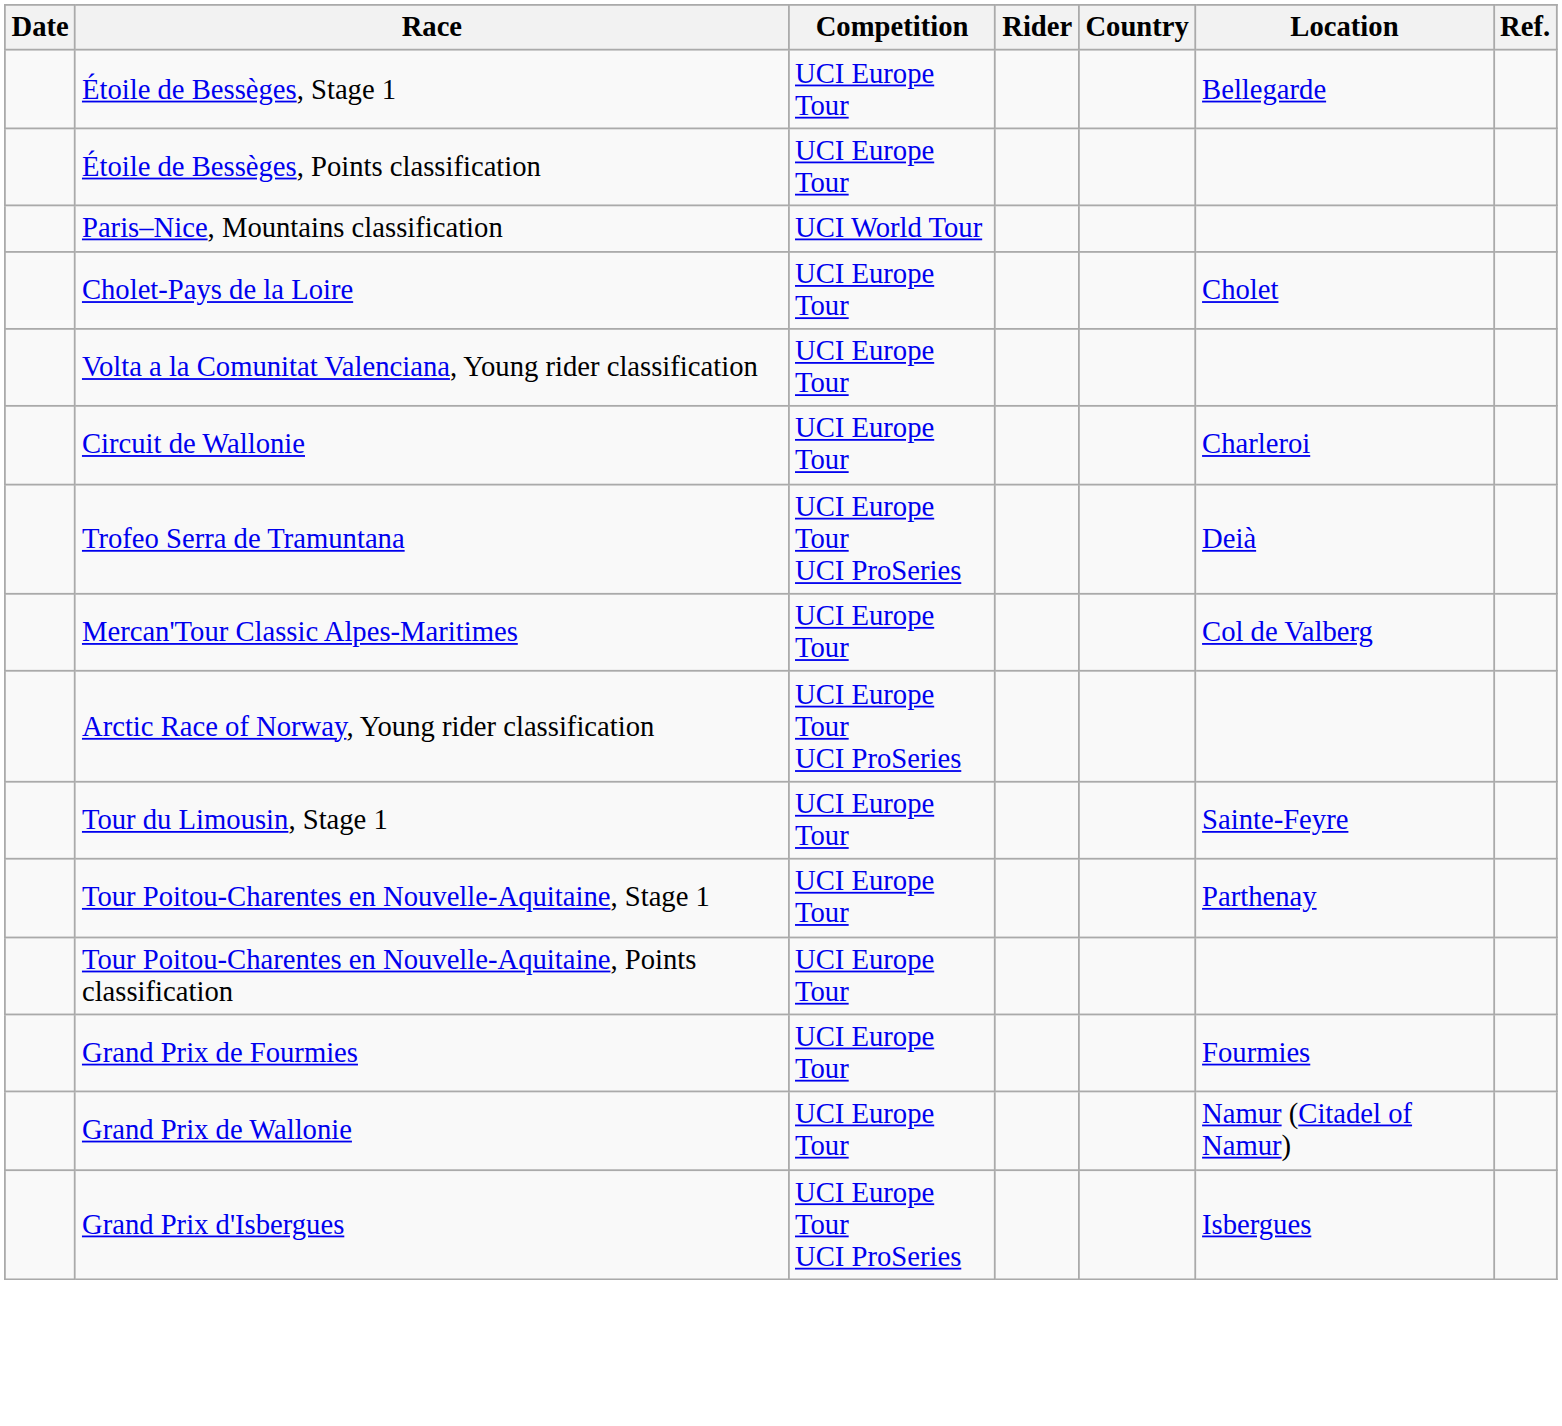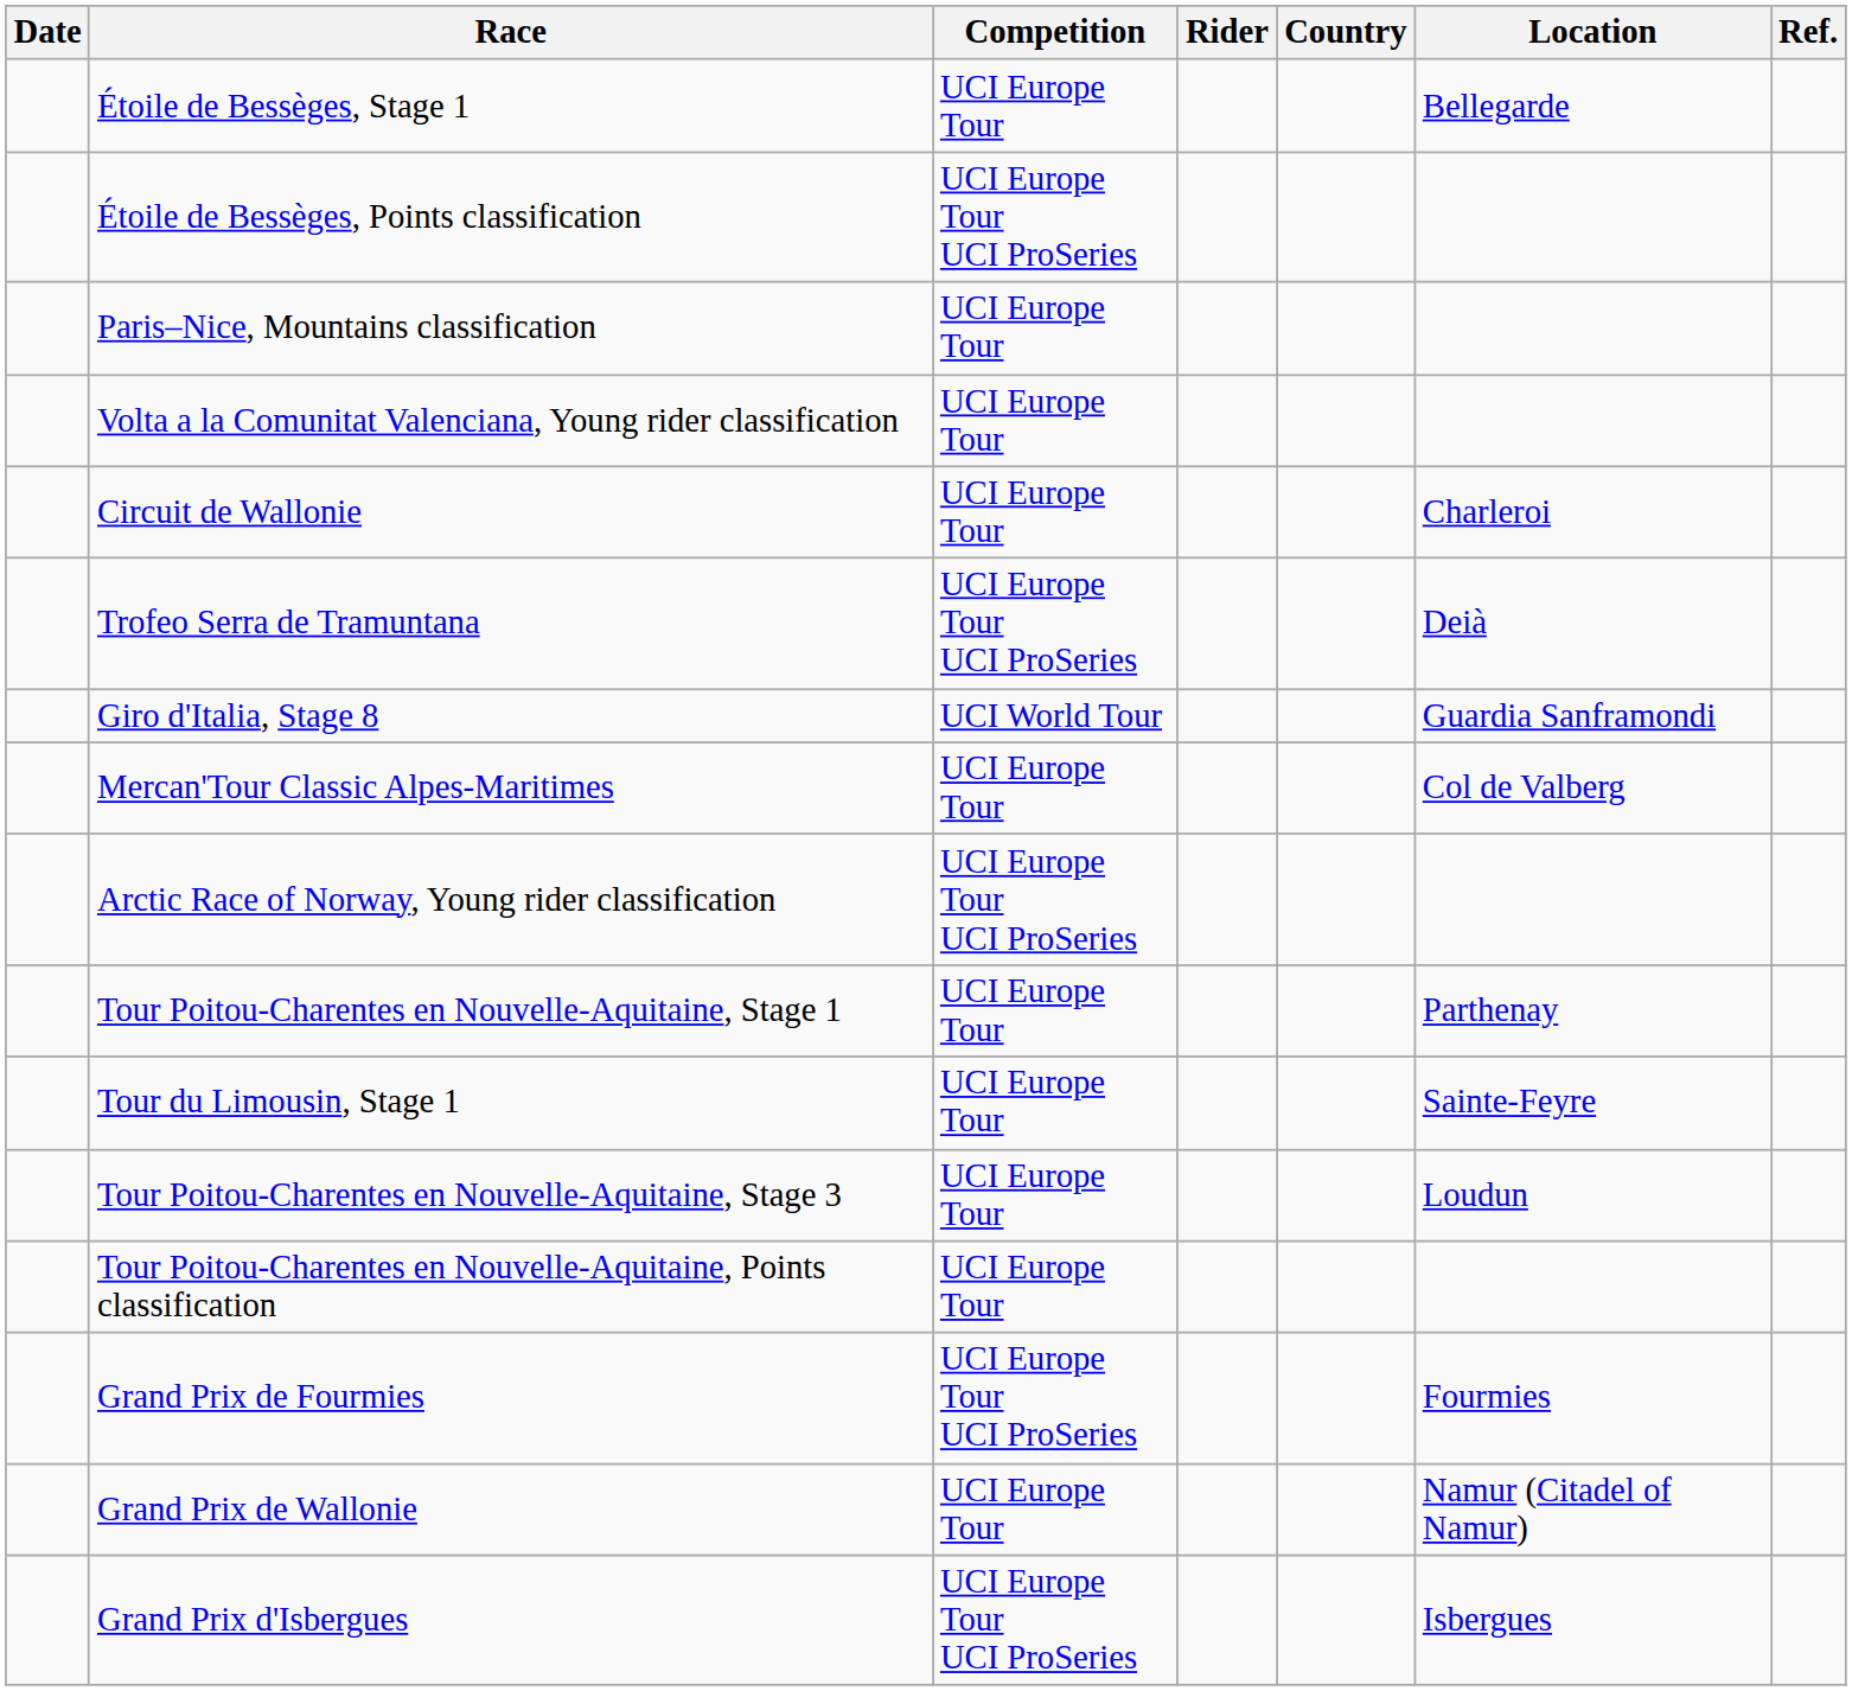Étoile de Bessèges, Points classification | Competition: UCI Europe Tour -> UCI Europe Tour UCI ProSeries
Paris–Nice, Mountains classification | Competition: UCI World Tour -> UCI Europe Tour
- row: Cholet-Pays de la Loire | UCI Europe Tour | Cholet
+ row: Giro d'Italia, Stage 8 | UCI World Tour | Guardia Sanframondi
rows swapped: Tour du Limousin, Stage 1 <-> Tour Poitou-Charentes en Nouvelle-Aquitaine, Stage 1
+ row: Tour Poitou-Charentes en Nouvelle-Aquitaine, Stage 3 | UCI Europe Tour | Loudun
Grand Prix de Fourmies | Competition: UCI Europe Tour -> UCI Europe Tour UCI ProSeries
